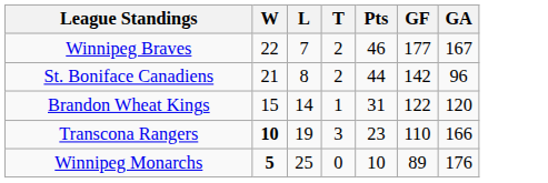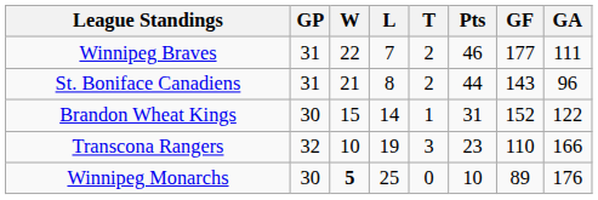+ column: GP | 31 | 31 | 30 | 32 | 30
Winnipeg Braves | GA: 167 -> 111
St. Boniface Canadiens | GF: 142 -> 143
Brandon Wheat Kings | GF: 122 -> 152
Brandon Wheat Kings | GA: 120 -> 122
Transcona Rangers | W: bold -> normal
